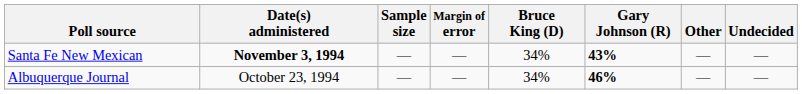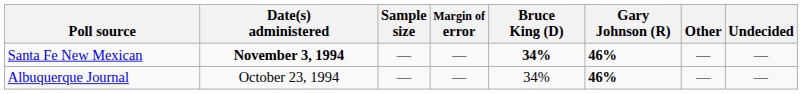Santa Fe New Mexican | Bruce King (D): normal -> bold
Santa Fe New Mexican | Gary Johnson (R): 43% -> 46%
